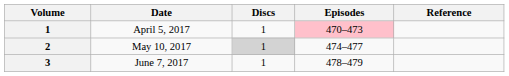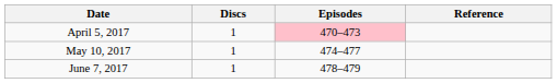- column: Volume | 1 | 2 | 3
May 10, 2017 | Discs: lightgrey background -> no background
